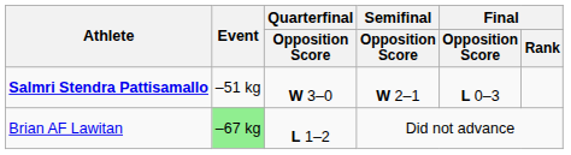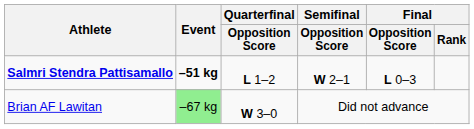Salmri Stendra Pattisamallo | Event: normal -> bold
Salmri Stendra Pattisamallo | Quarterfinal / Opposition Score: W 3–0 -> L 1–2
Brian AF Lawitan | Quarterfinal / Opposition Score: L 1–2 -> W 3–0
